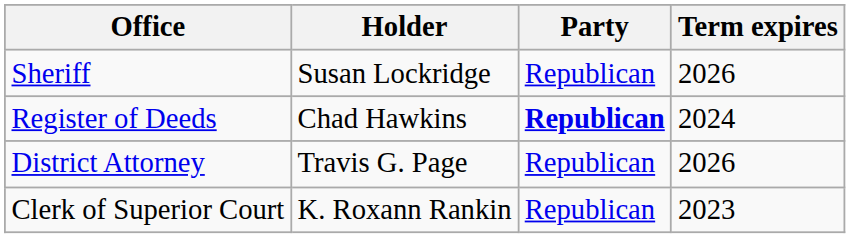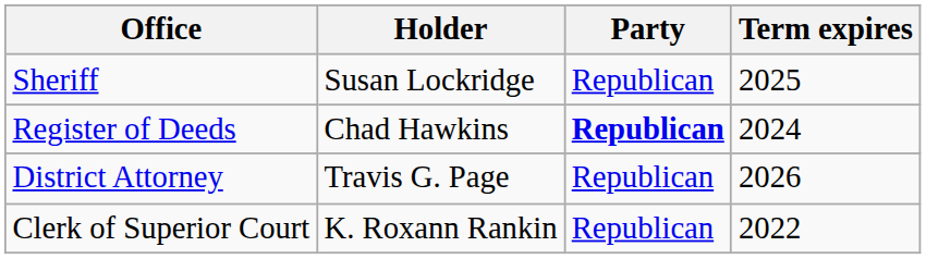Sheriff | Term expires: 2026 -> 2025
Clerk of Superior Court | Term expires: 2023 -> 2022
